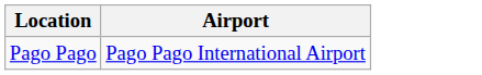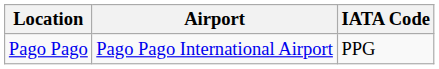+ column: IATA Code | PPG
